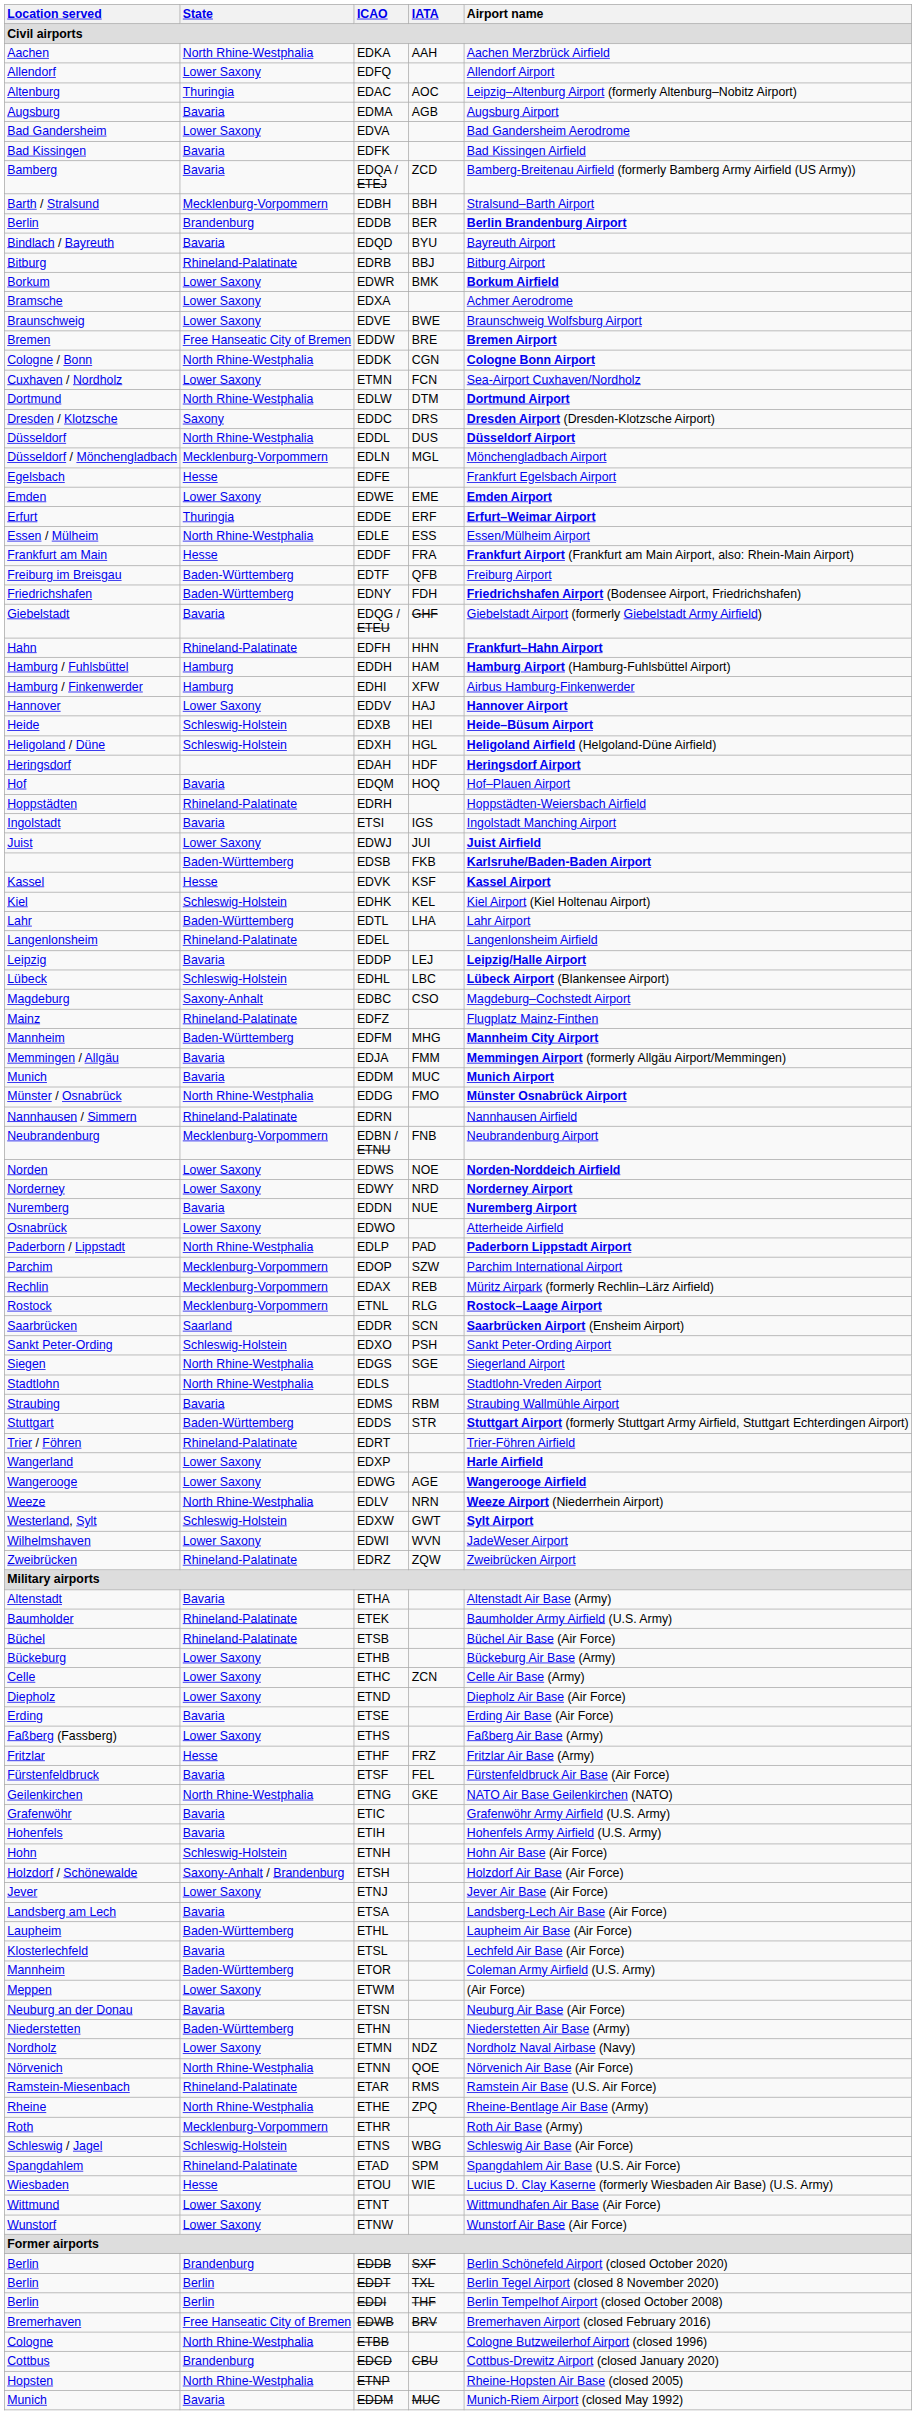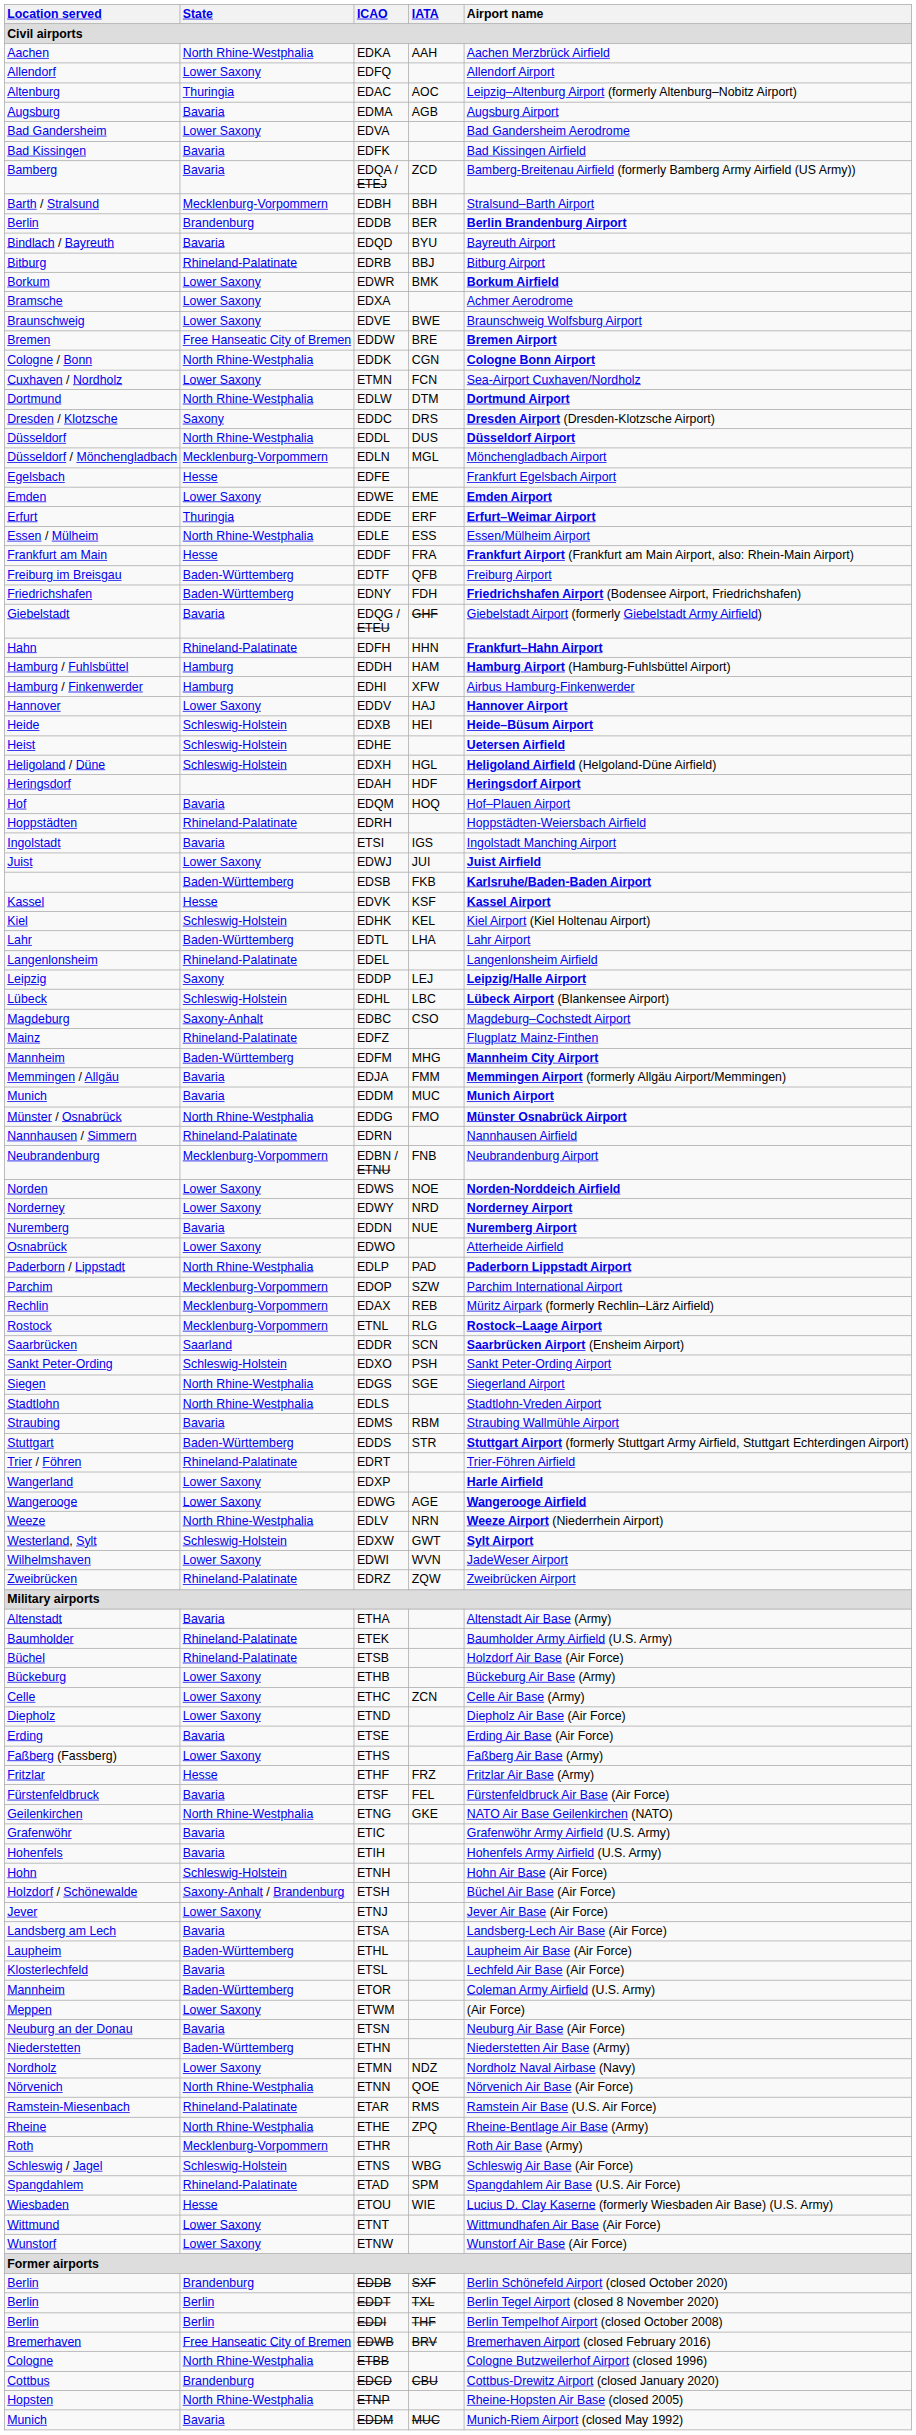+ row: Heist | Schleswig-Holstein | EDHE | Uetersen Airfield
EDDP | State: Bavaria -> Saxony
ETSB | Airport name: Büchel Air Base (Air Force) -> Holzdorf Air Base (Air Force)
ETSH | Airport name: Holzdorf Air Base (Air Force) -> Büchel Air Base (Air Force)
